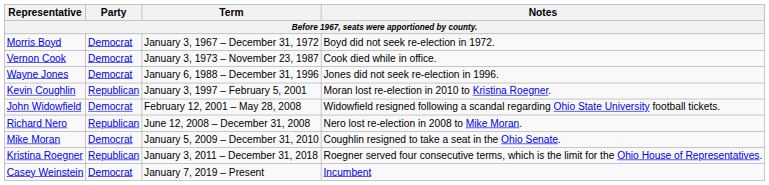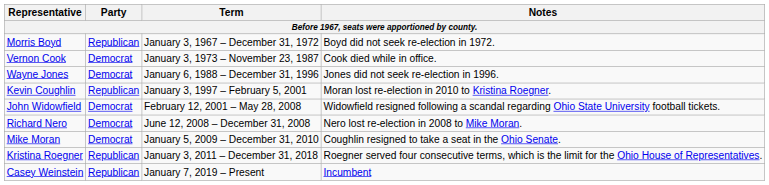Morris Boyd | Party: Democrat -> Republican
Richard Nero | Party: Republican -> Democrat
Casey Weinstein | Party: Democrat -> Republican
